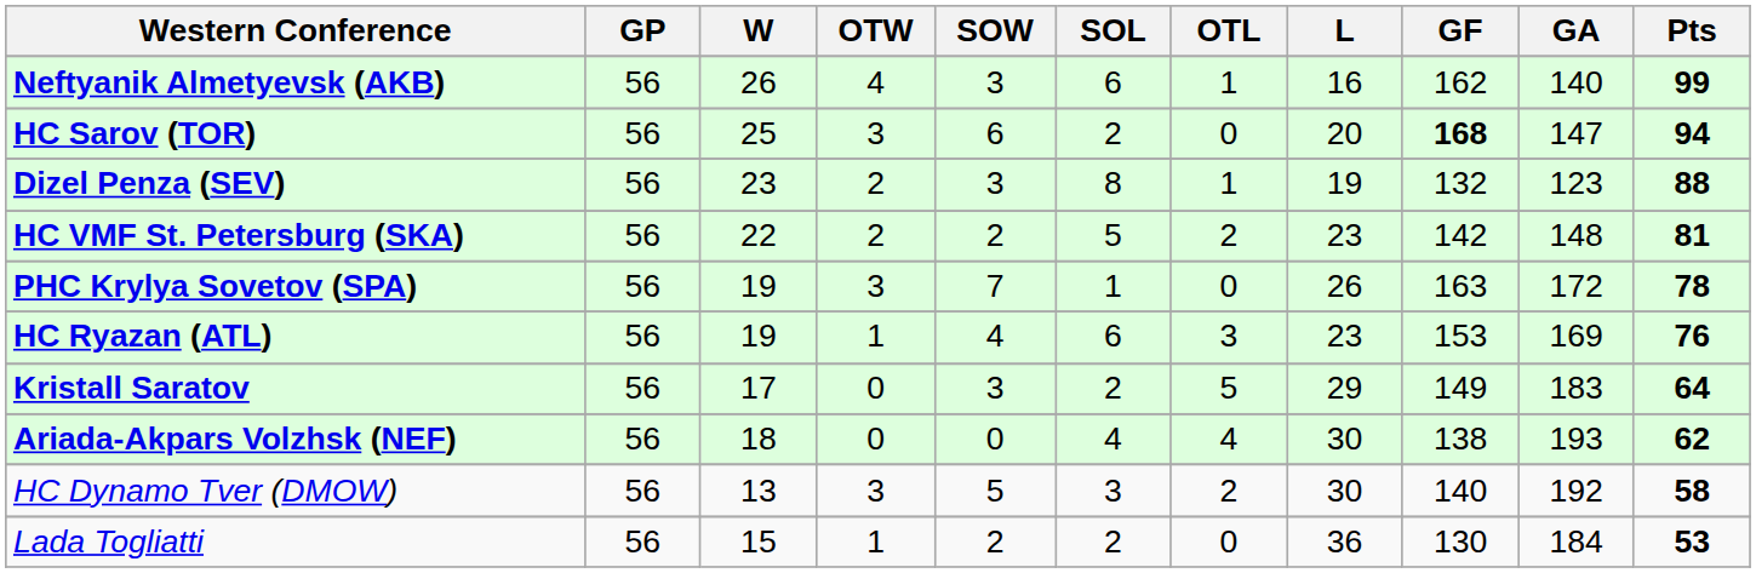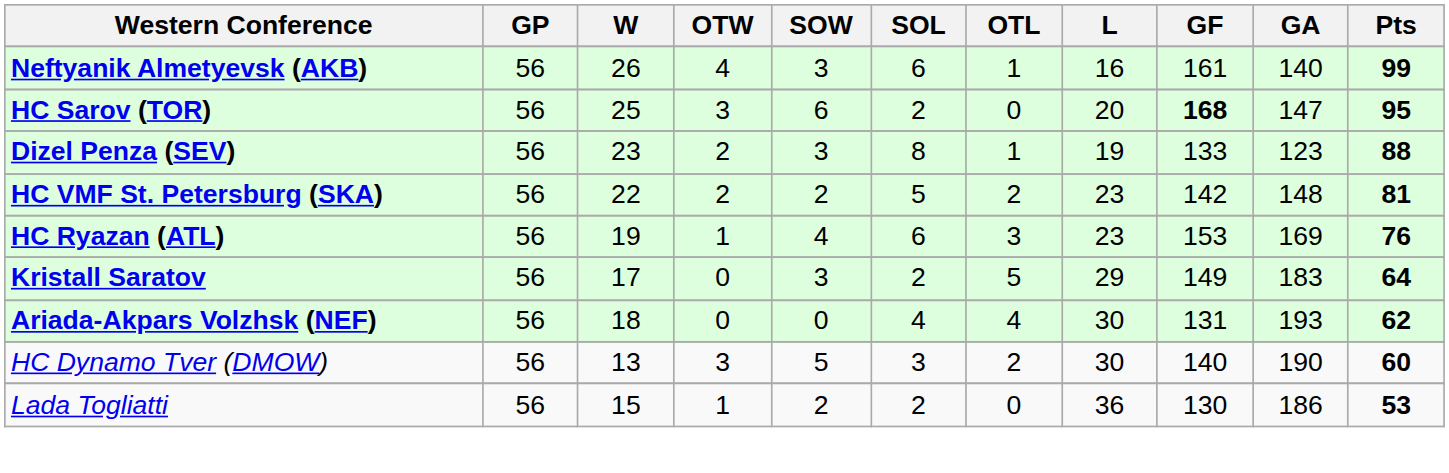Neftyanik Almetyevsk (AKB) | GF: 162 -> 161
HC Sarov (TOR) | Pts: 94 -> 95
Dizel Penza (SEV) | GF: 132 -> 133
- row: PHC Krylya Sovetov (SPA) | 56 | 19 | 3 | 7 | 1 | 0 | 26 | 163 | 172 | 78
Ariada-Akpars Volzhsk (NEF) | GF: 138 -> 131
HC Dynamo Tver (DMOW) | GA: 192 -> 190
HC Dynamo Tver (DMOW) | Pts: 58 -> 60
Lada Togliatti | GA: 184 -> 186
